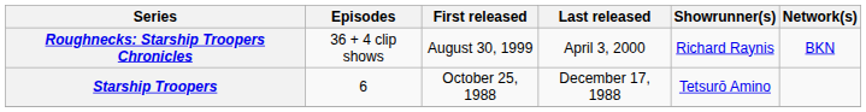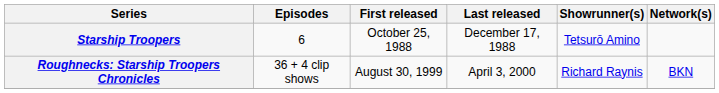rows swapped: Starship Troopers <-> Roughnecks: Starship Troopers Chronicles
